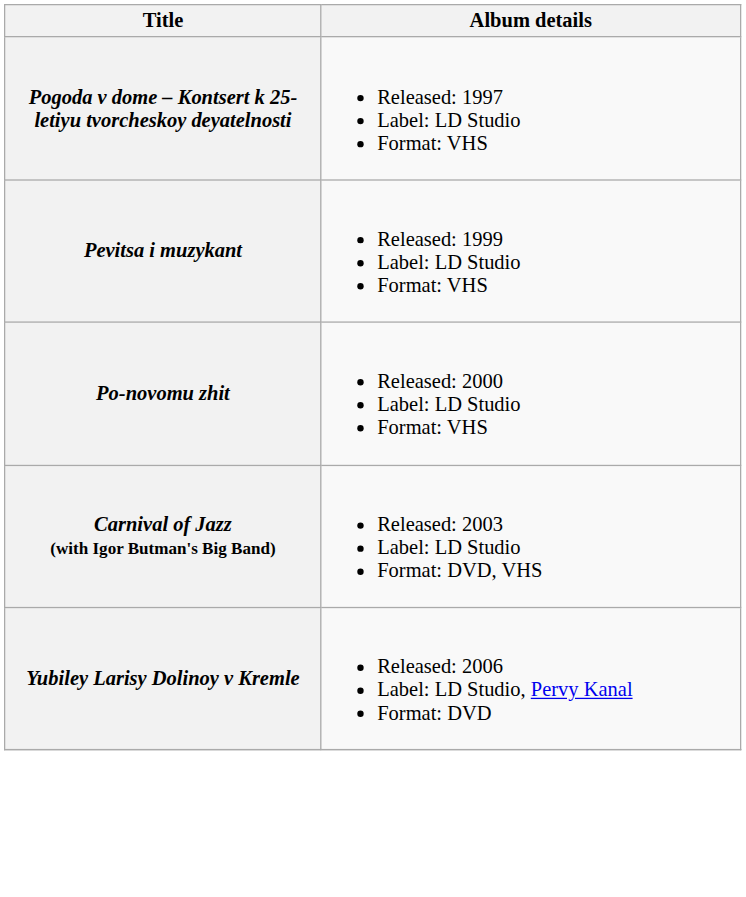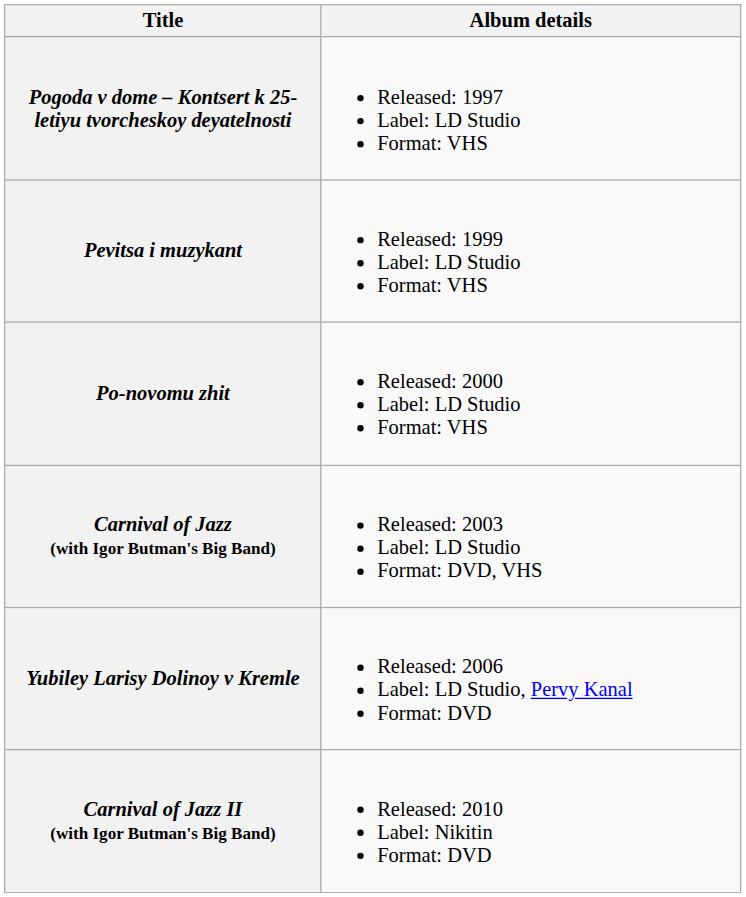+ row: Carnival of Jazz II (with Igor Butman's Big Band) | Released: 2010 Label: Nikitin Format: DVD
